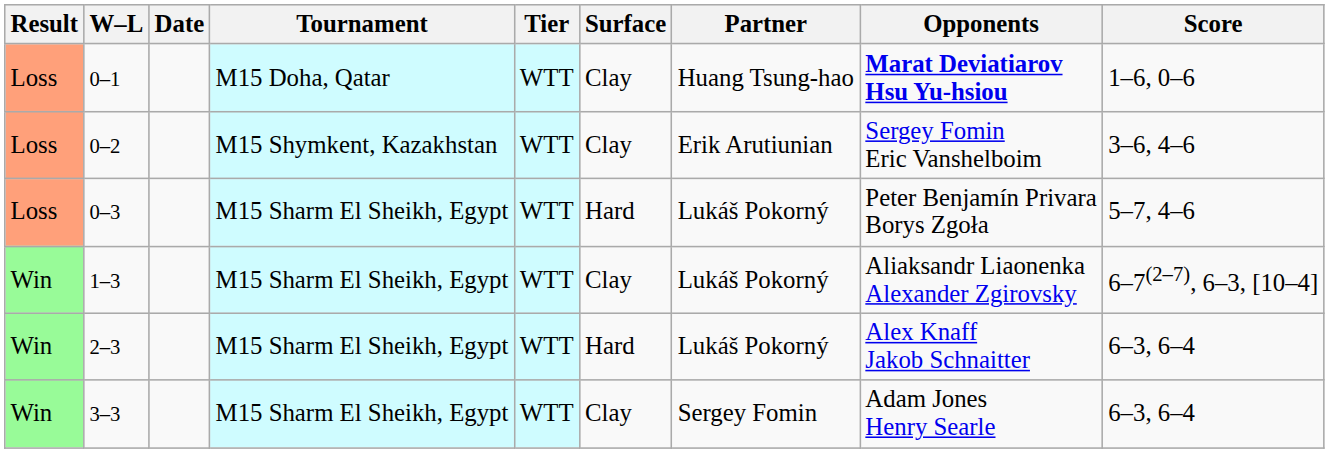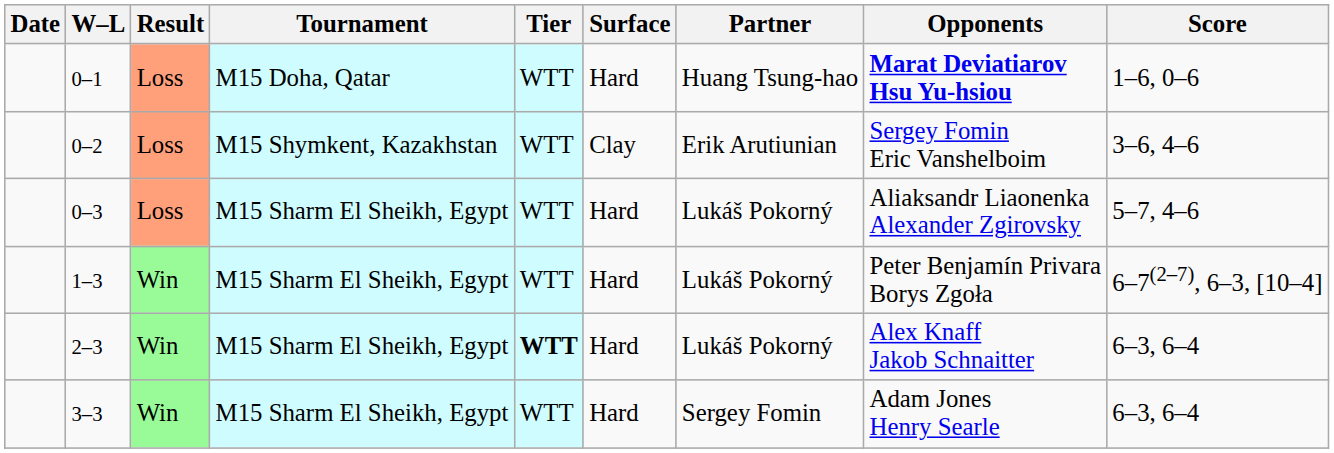columns swapped: Result <-> Date
0–1 | Surface: Clay -> Hard
0–3 | Opponents: Peter Benjamín Privara Borys Zgoła -> Aliaksandr Liaonenka Alexander Zgirovsky
1–3 | Surface: Clay -> Hard
1–3 | Opponents: Aliaksandr Liaonenka Alexander Zgirovsky -> Peter Benjamín Privara Borys Zgoła
2–3 | Tier: normal -> bold
3–3 | Surface: Clay -> Hard
